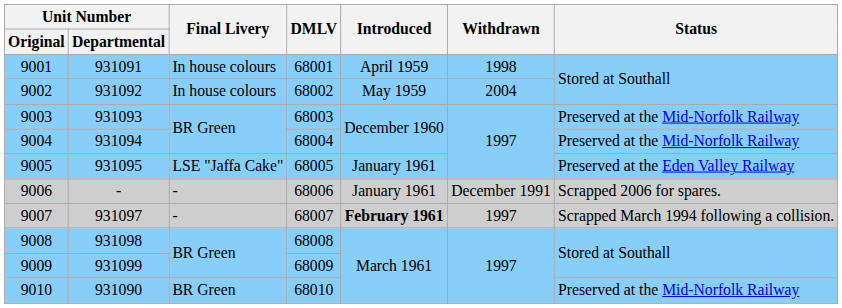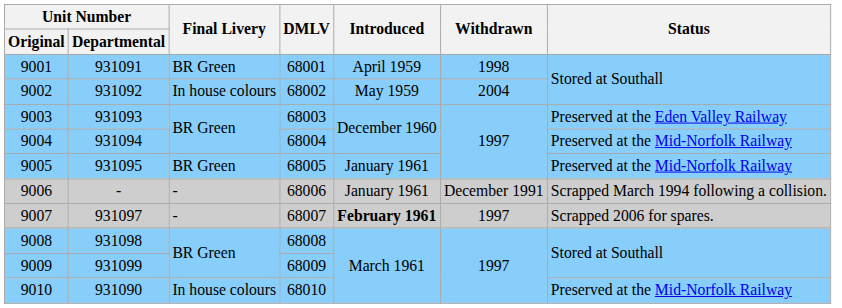9001 | Final Livery: In house colours -> BR Green
9003 | Status: Preserved at the Mid-Norfolk Railway -> Preserved at the Eden Valley Railway
9005 | Final Livery: LSE "Jaffa Cake" -> BR Green
9005 | Status: Preserved at the Eden Valley Railway -> Preserved at the Mid-Norfolk Railway
9006 | Status: Scrapped 2006 for spares. -> Scrapped March 1994 following a collision.
9007 | Status: Scrapped March 1994 following a collision. -> Scrapped 2006 for spares.
9010 | Final Livery: BR Green -> In house colours
